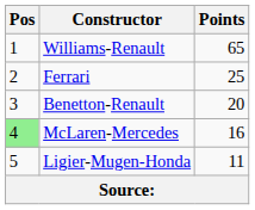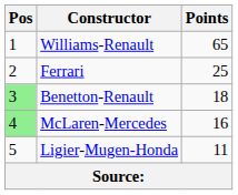Benetton-Renault | Pos: no background -> lightgreen background
Benetton-Renault | Points: 20 -> 18
